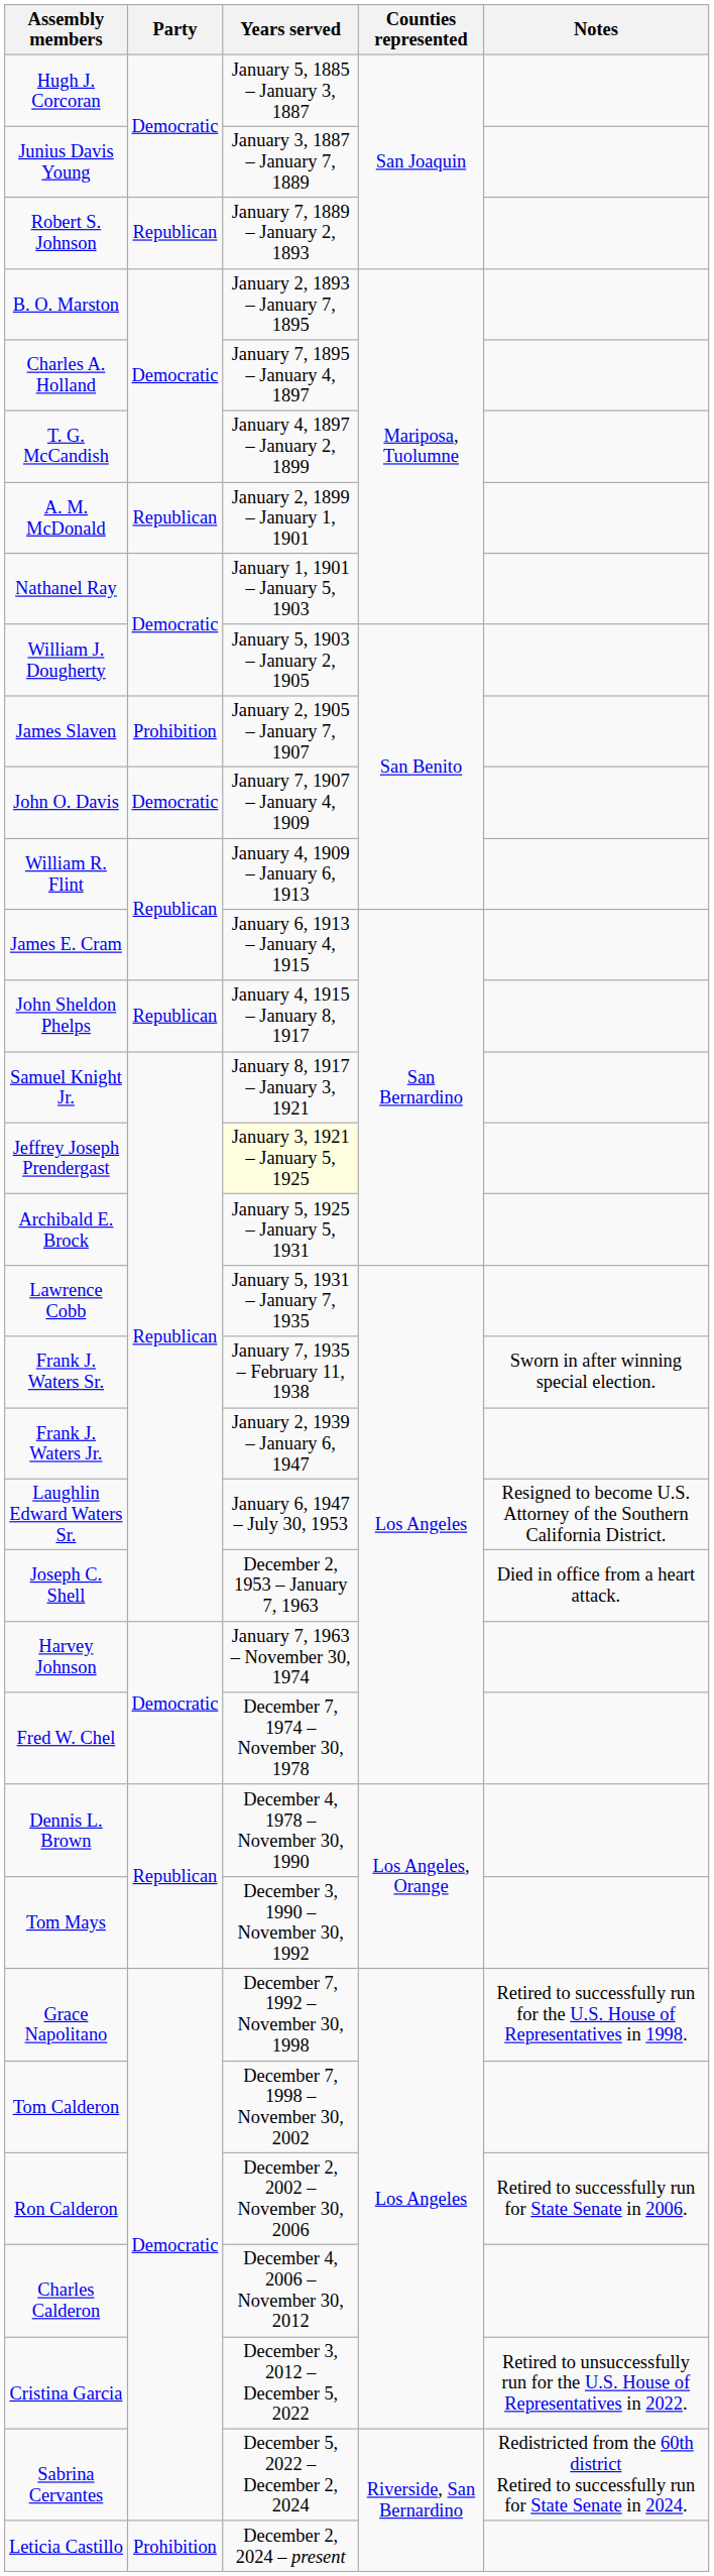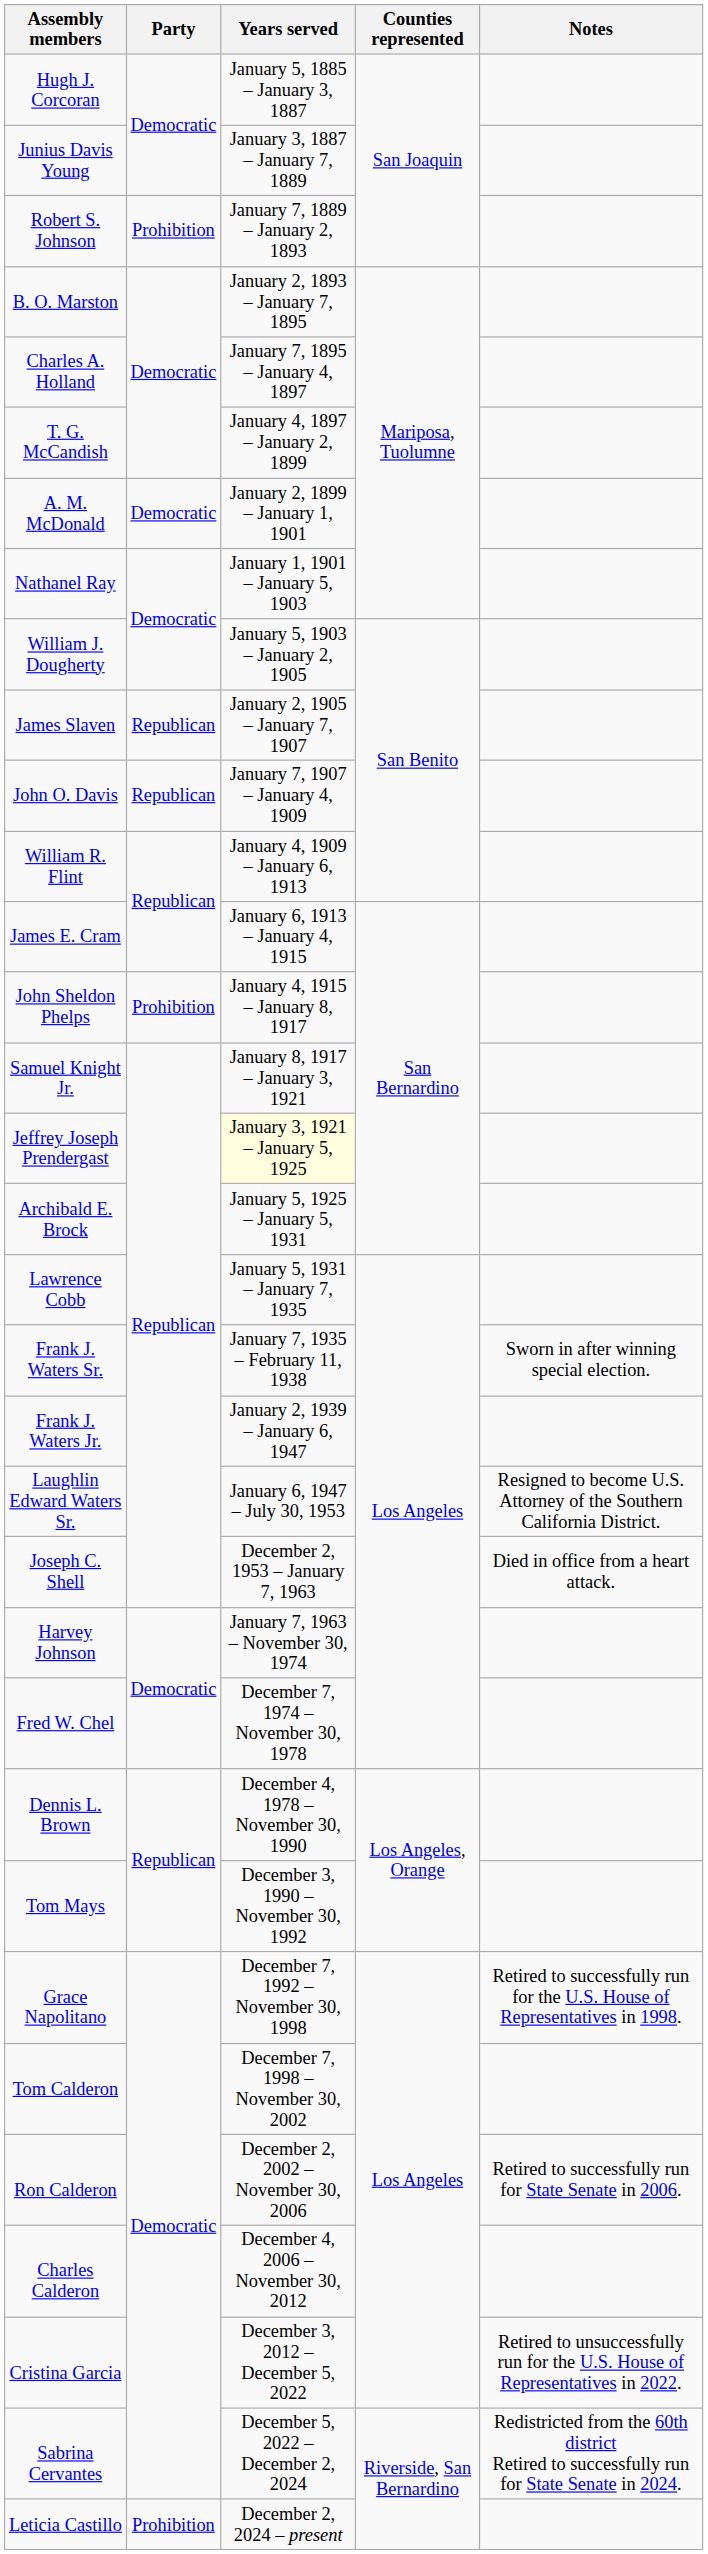Robert S. Johnson | Party: Republican -> Prohibition
A. M. McDonald | Party: Republican -> Democratic
James Slaven | Party: Prohibition -> Republican
John O. Davis | Party: Democratic -> Republican
John Sheldon Phelps | Party: Republican -> Prohibition
